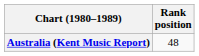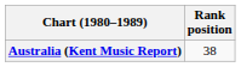Australia (Kent Music Report) | Rank position: 48 -> 38
